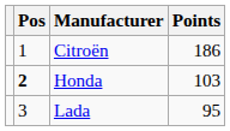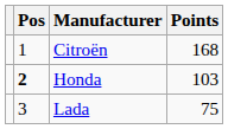Citroën | Points: 186 -> 168
Lada | Points: 95 -> 75
